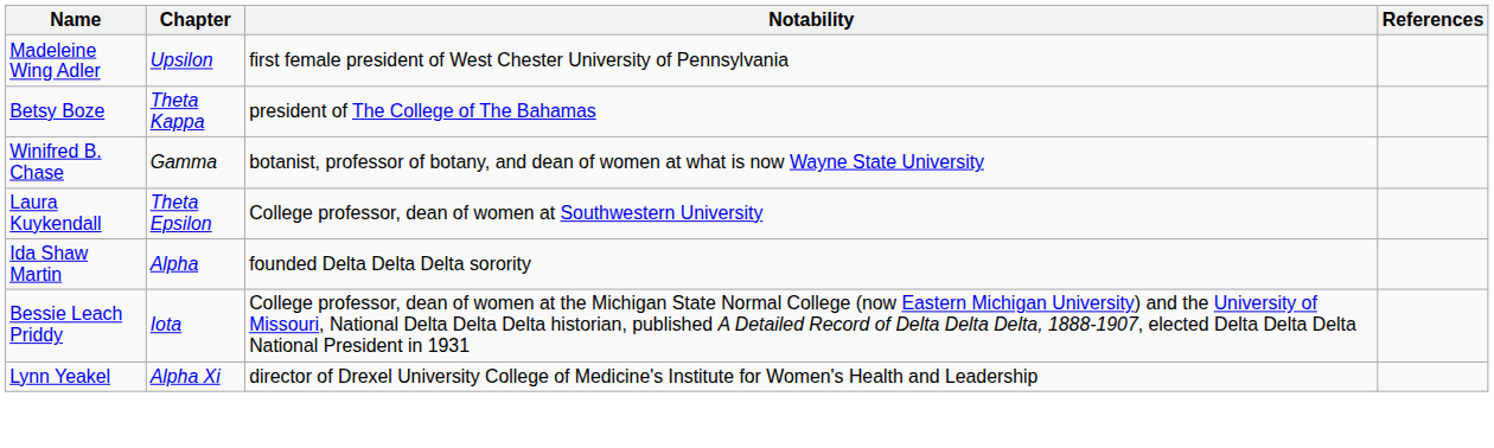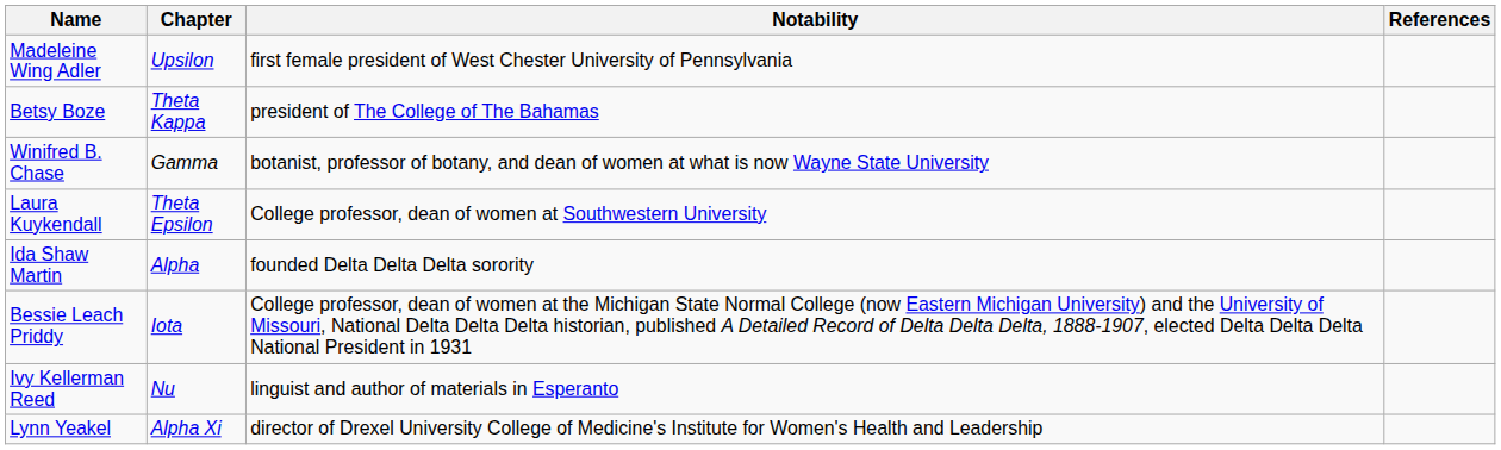+ row: Ivy Kellerman Reed | Nu | linguist and author of materials in Esperanto
